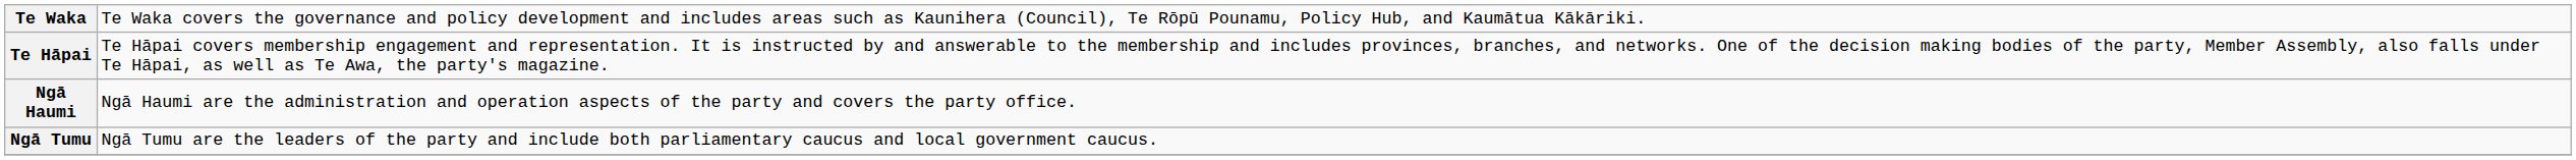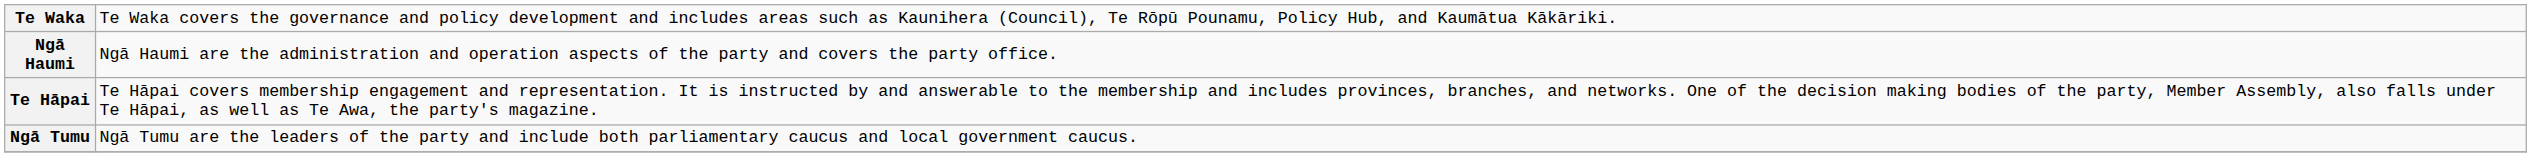rows swapped: Ngā Haumi <-> Te Hāpai
